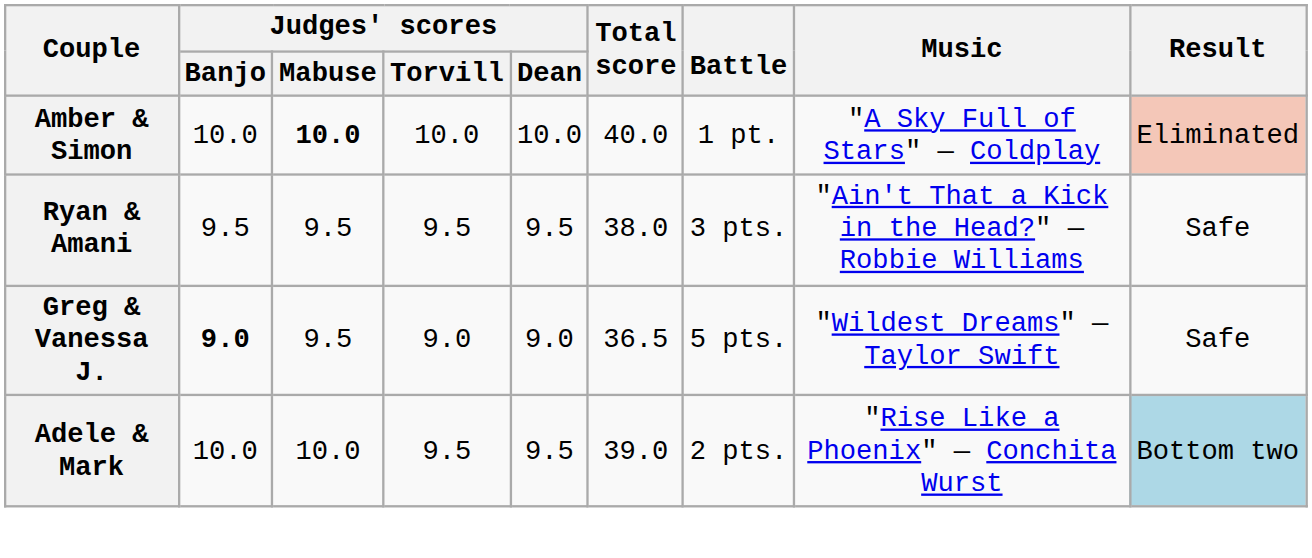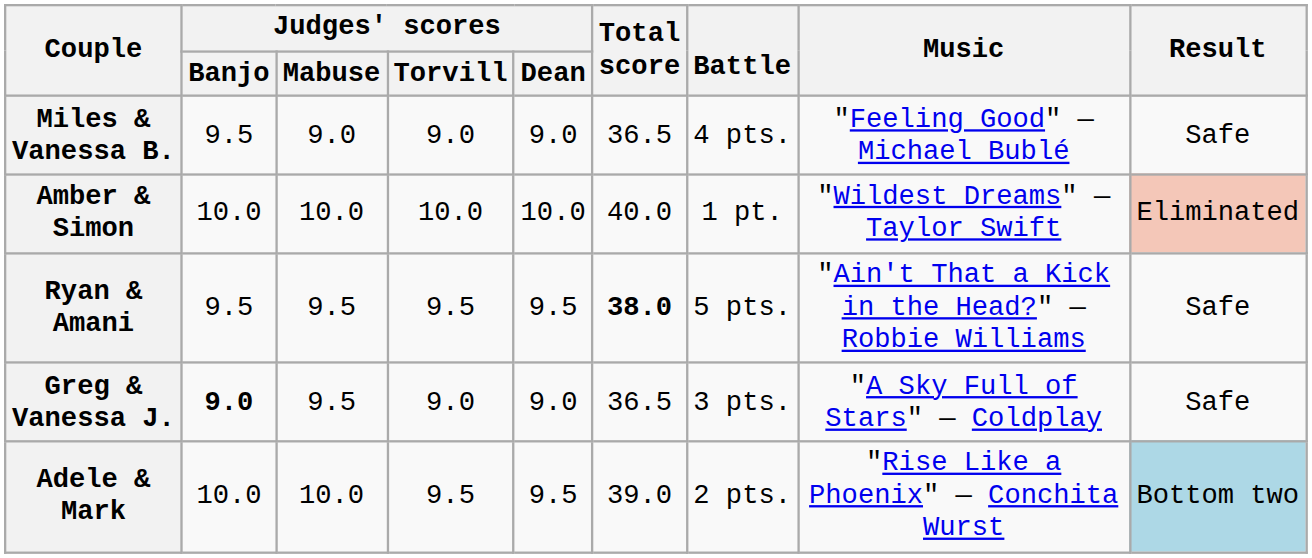+ row: Miles & Vanessa B. | 9.5 | 9.0 | 9.0 | 9.0 | 36.5 | 4 pts. | "Feeling Good" — Michael Bublé | Safe
Amber & Simon | Judges' scores / Mabuse: bold -> normal
Amber & Simon | Music: "A Sky Full of Stars" — Coldplay -> "Wildest Dreams" — Taylor Swift
Ryan & Amani | Total score: normal -> bold
Ryan & Amani | Battle: 3 pts. -> 5 pts.
Greg & Vanessa J. | Battle: 5 pts. -> 3 pts.
Greg & Vanessa J. | Music: "Wildest Dreams" — Taylor Swift -> "A Sky Full of Stars" — Coldplay
